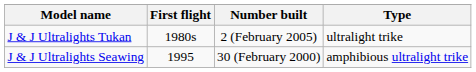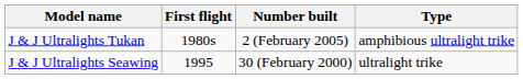J & J Ultralights Tukan | Type: ultralight trike -> amphibious ultralight trike
J & J Ultralights Seawing | Type: amphibious ultralight trike -> ultralight trike
